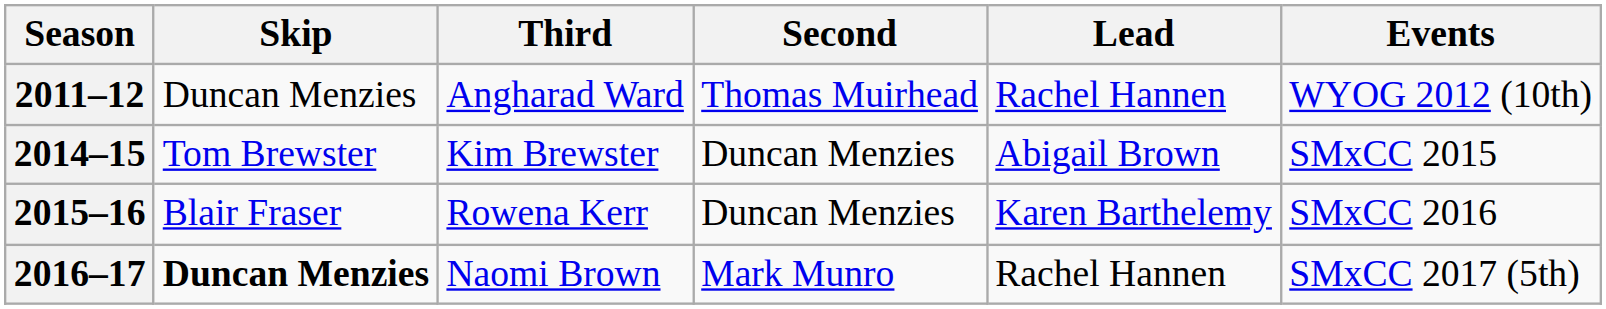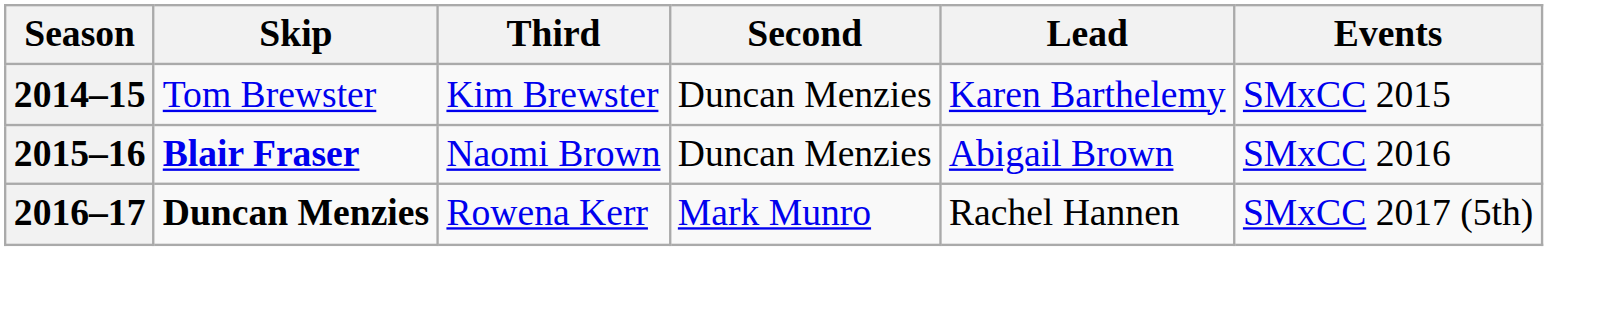- row: 2011–12 | Duncan Menzies | Angharad Ward | Thomas Muirhead | Rachel Hannen | WYOG 2012 (10th)
2014–15 | Lead: Abigail Brown -> Karen Barthelemy
2015–16 | Skip: normal -> bold
2015–16 | Third: Rowena Kerr -> Naomi Brown
2015–16 | Lead: Karen Barthelemy -> Abigail Brown
2016–17 | Third: Naomi Brown -> Rowena Kerr
